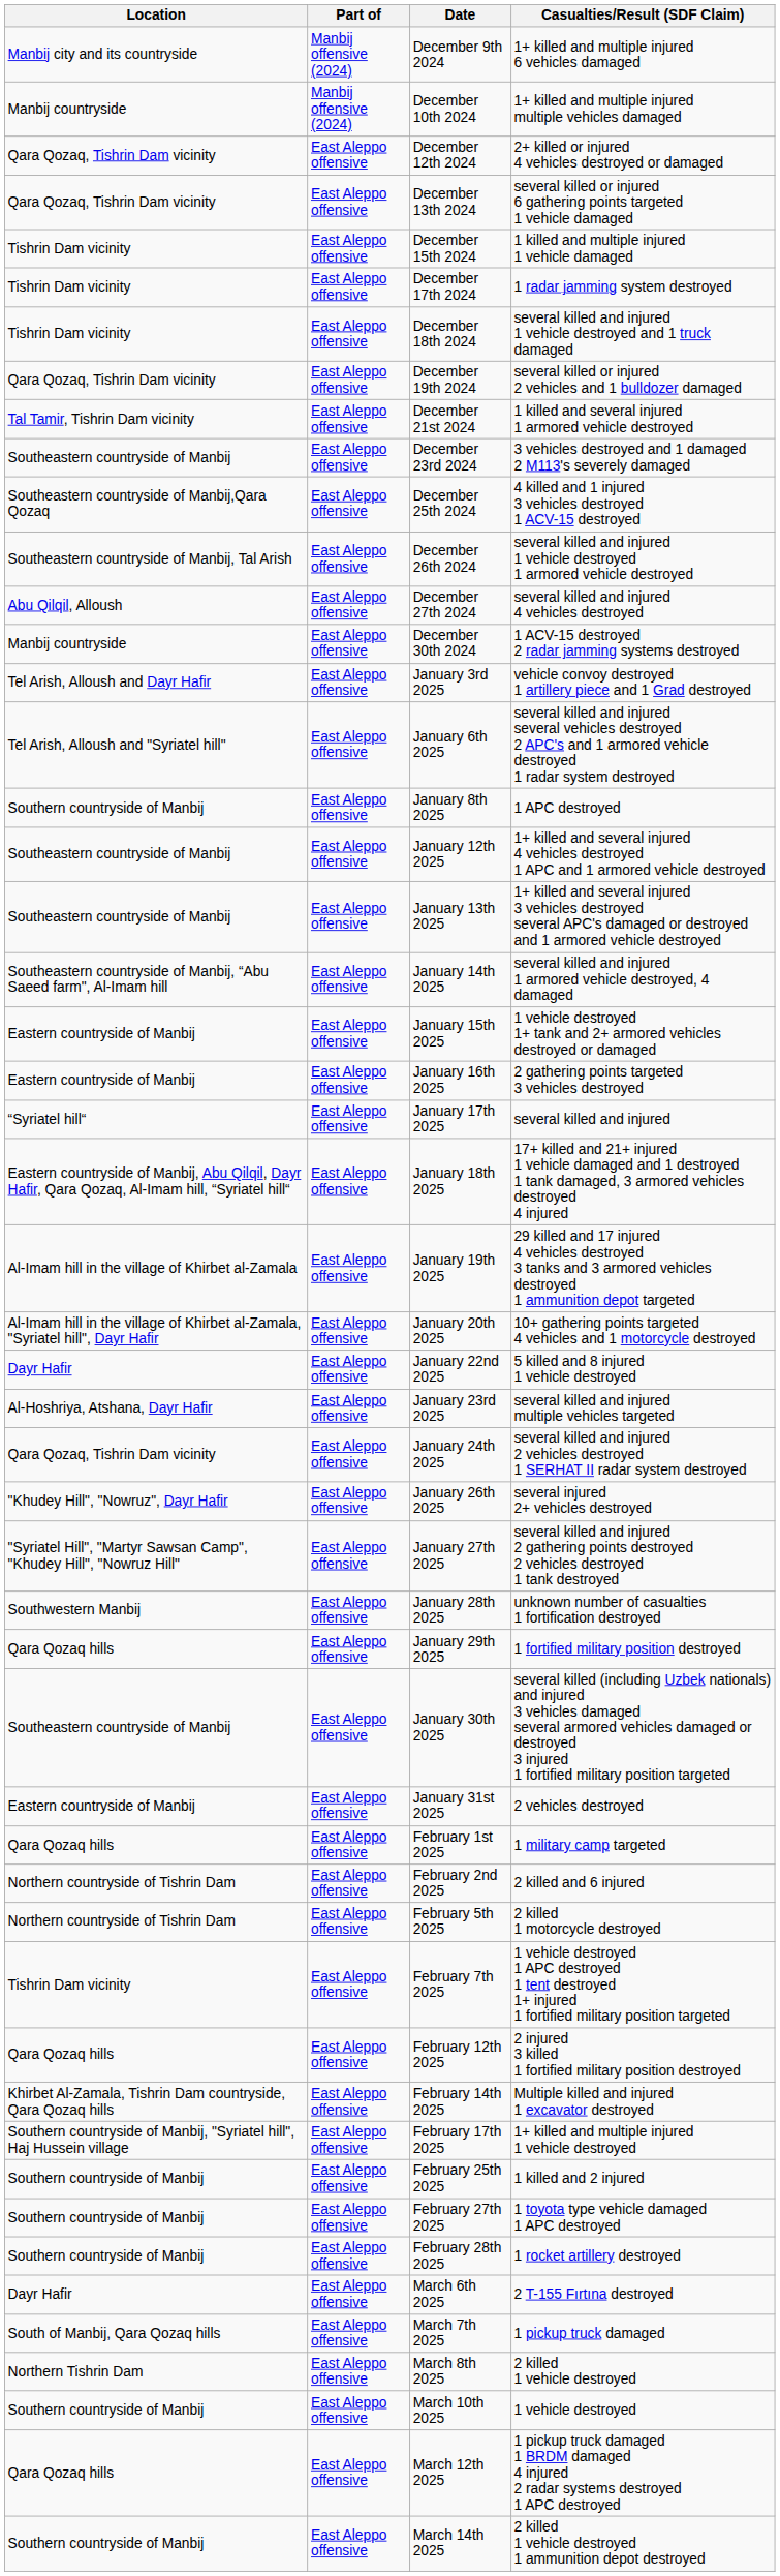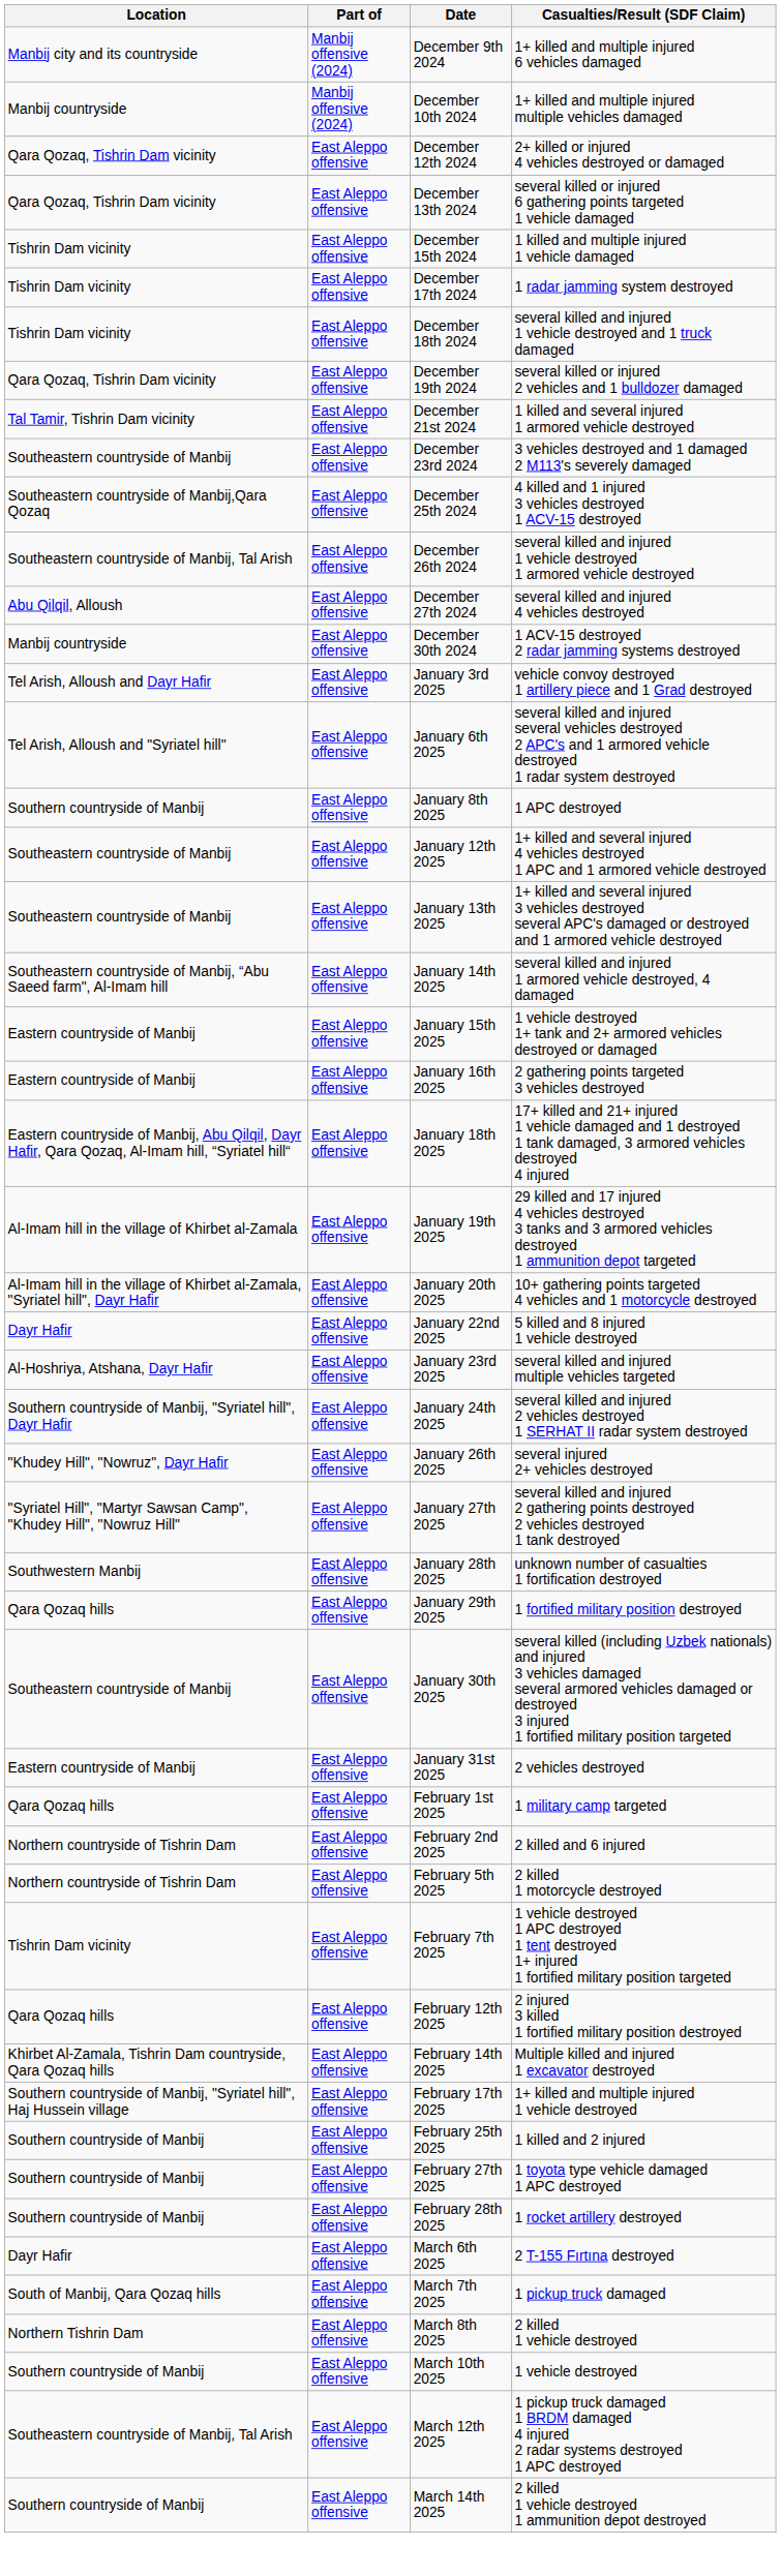- row: “Syriatel hill“ | East Aleppo offensive | January 17th 2025 | several killed and injured
January 24th 2025 | Location: Qara Qozaq, Tishrin Dam vicinity -> Southern countryside of Manbij, "Syriatel hill", Dayr Hafir
March 12th 2025 | Location: Qara Qozaq hills -> Southeastern countryside of Manbij, Tal Arish
